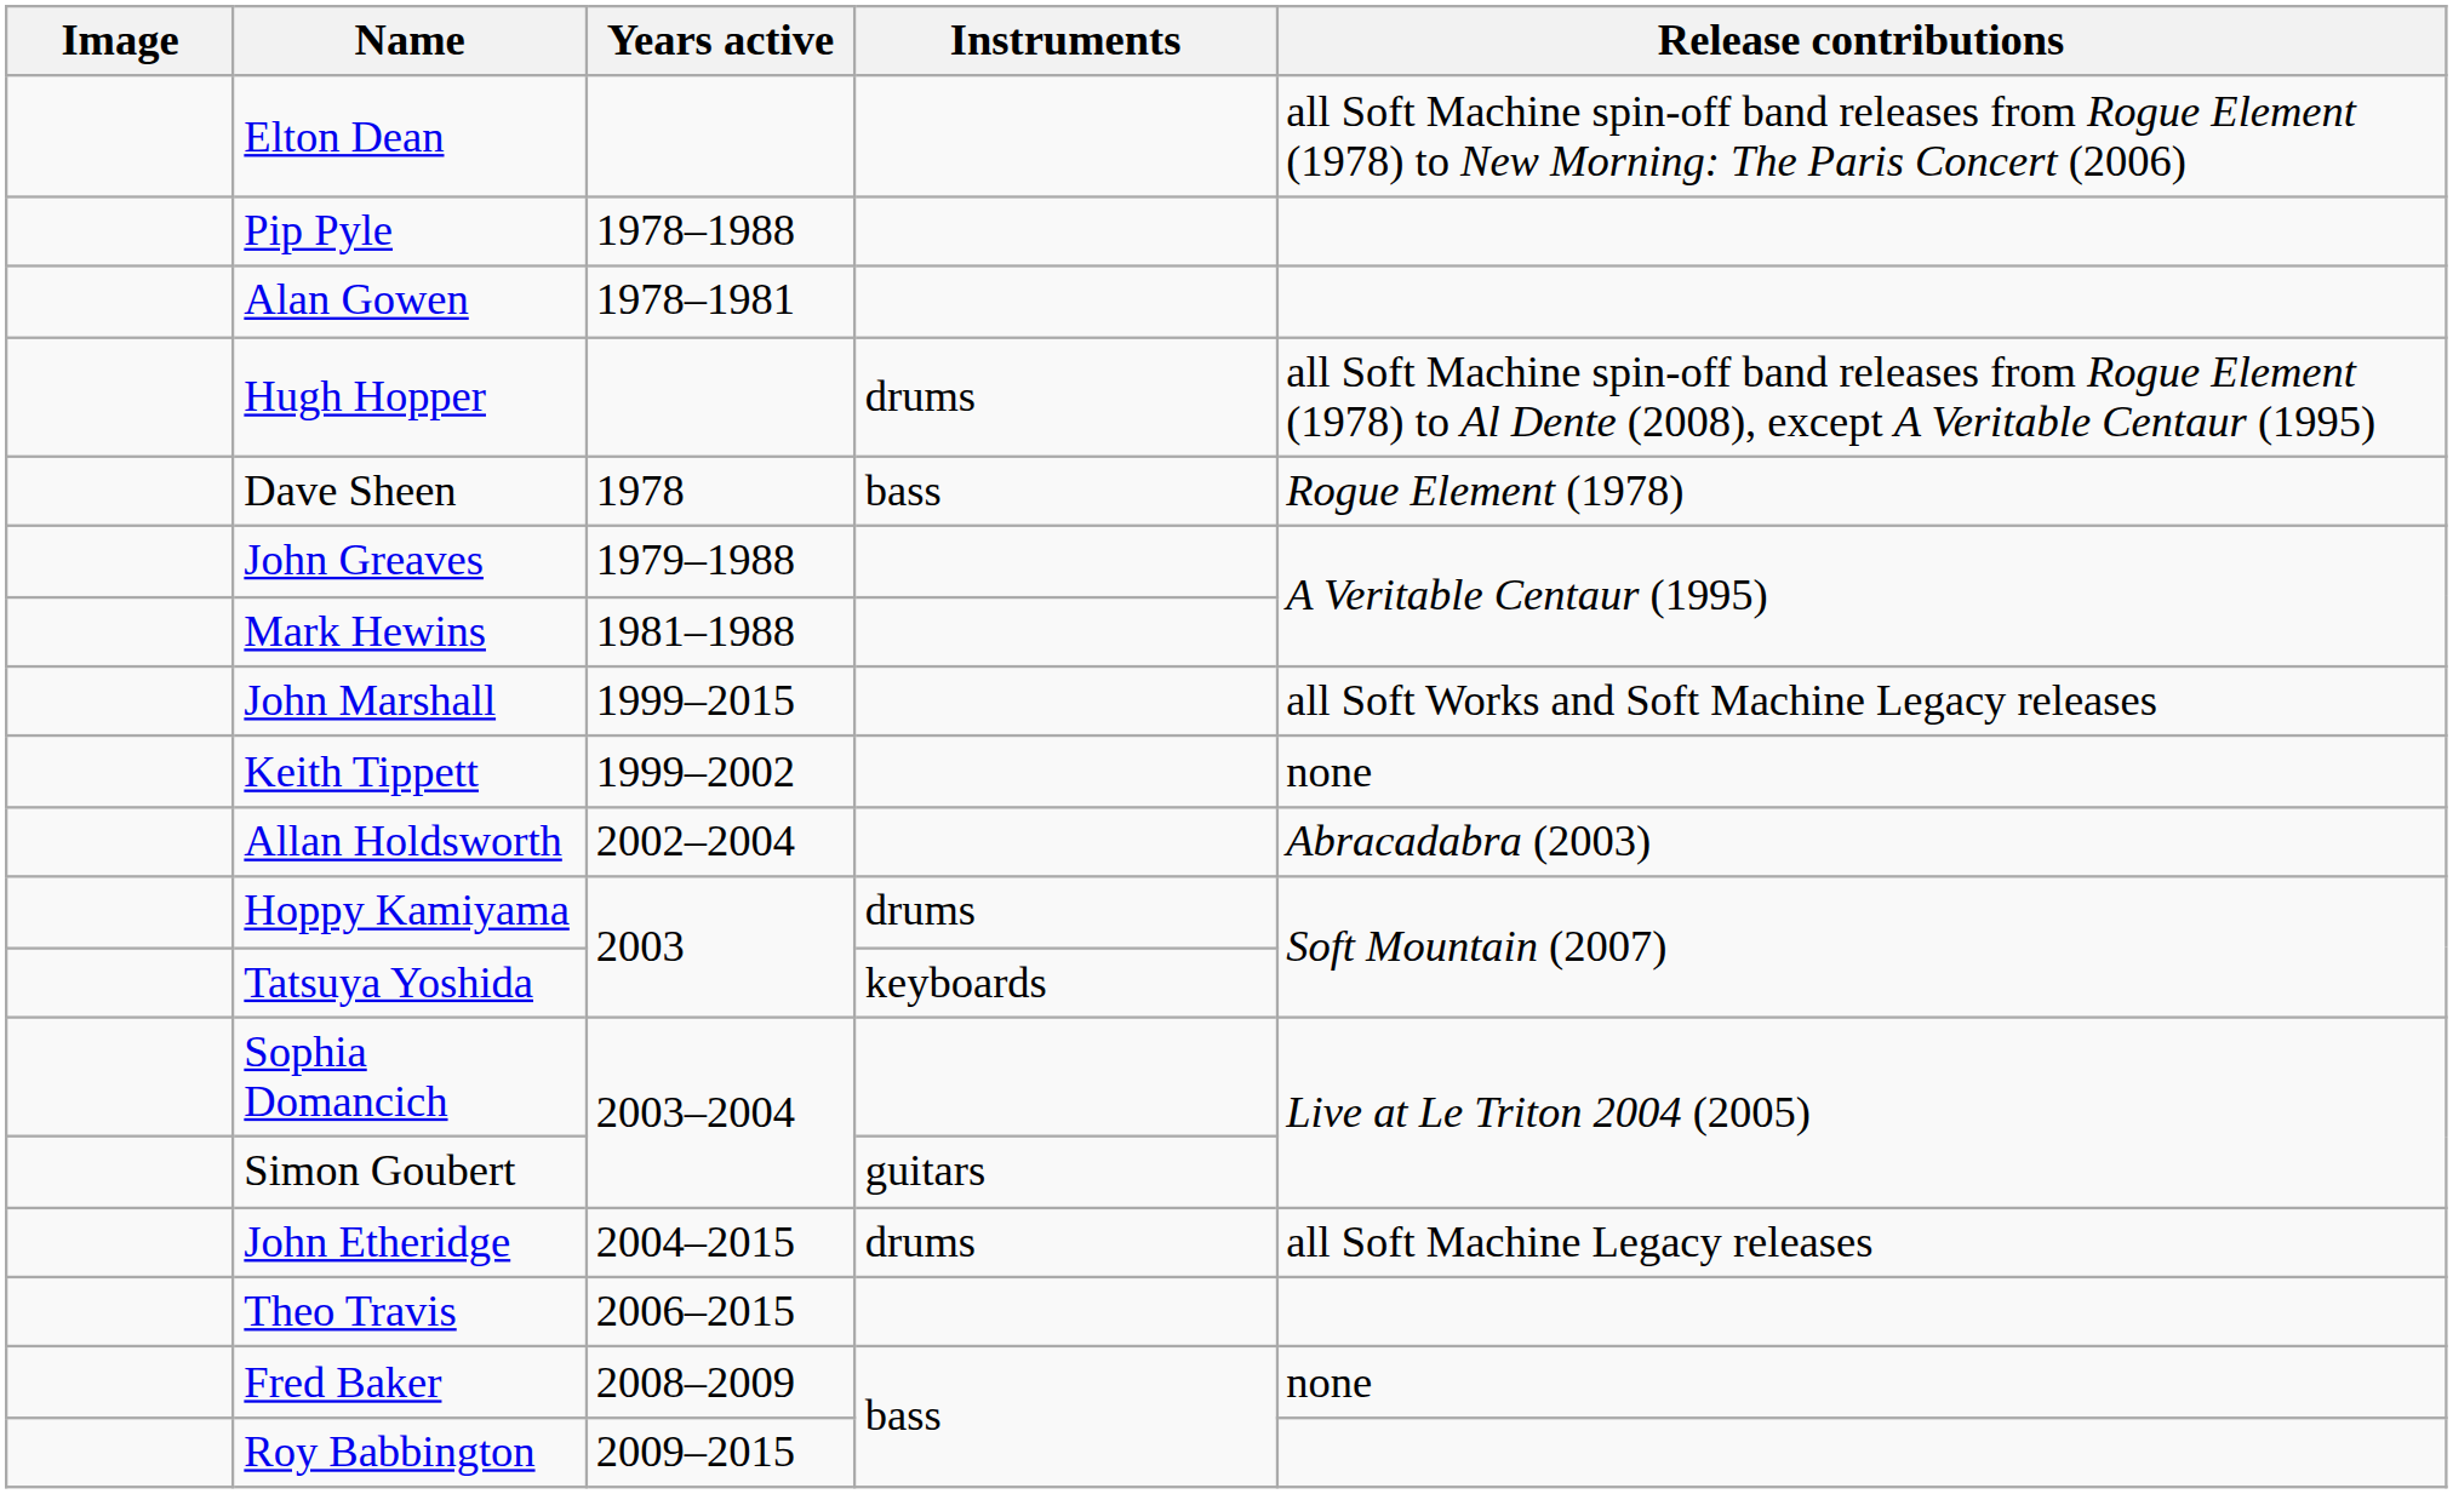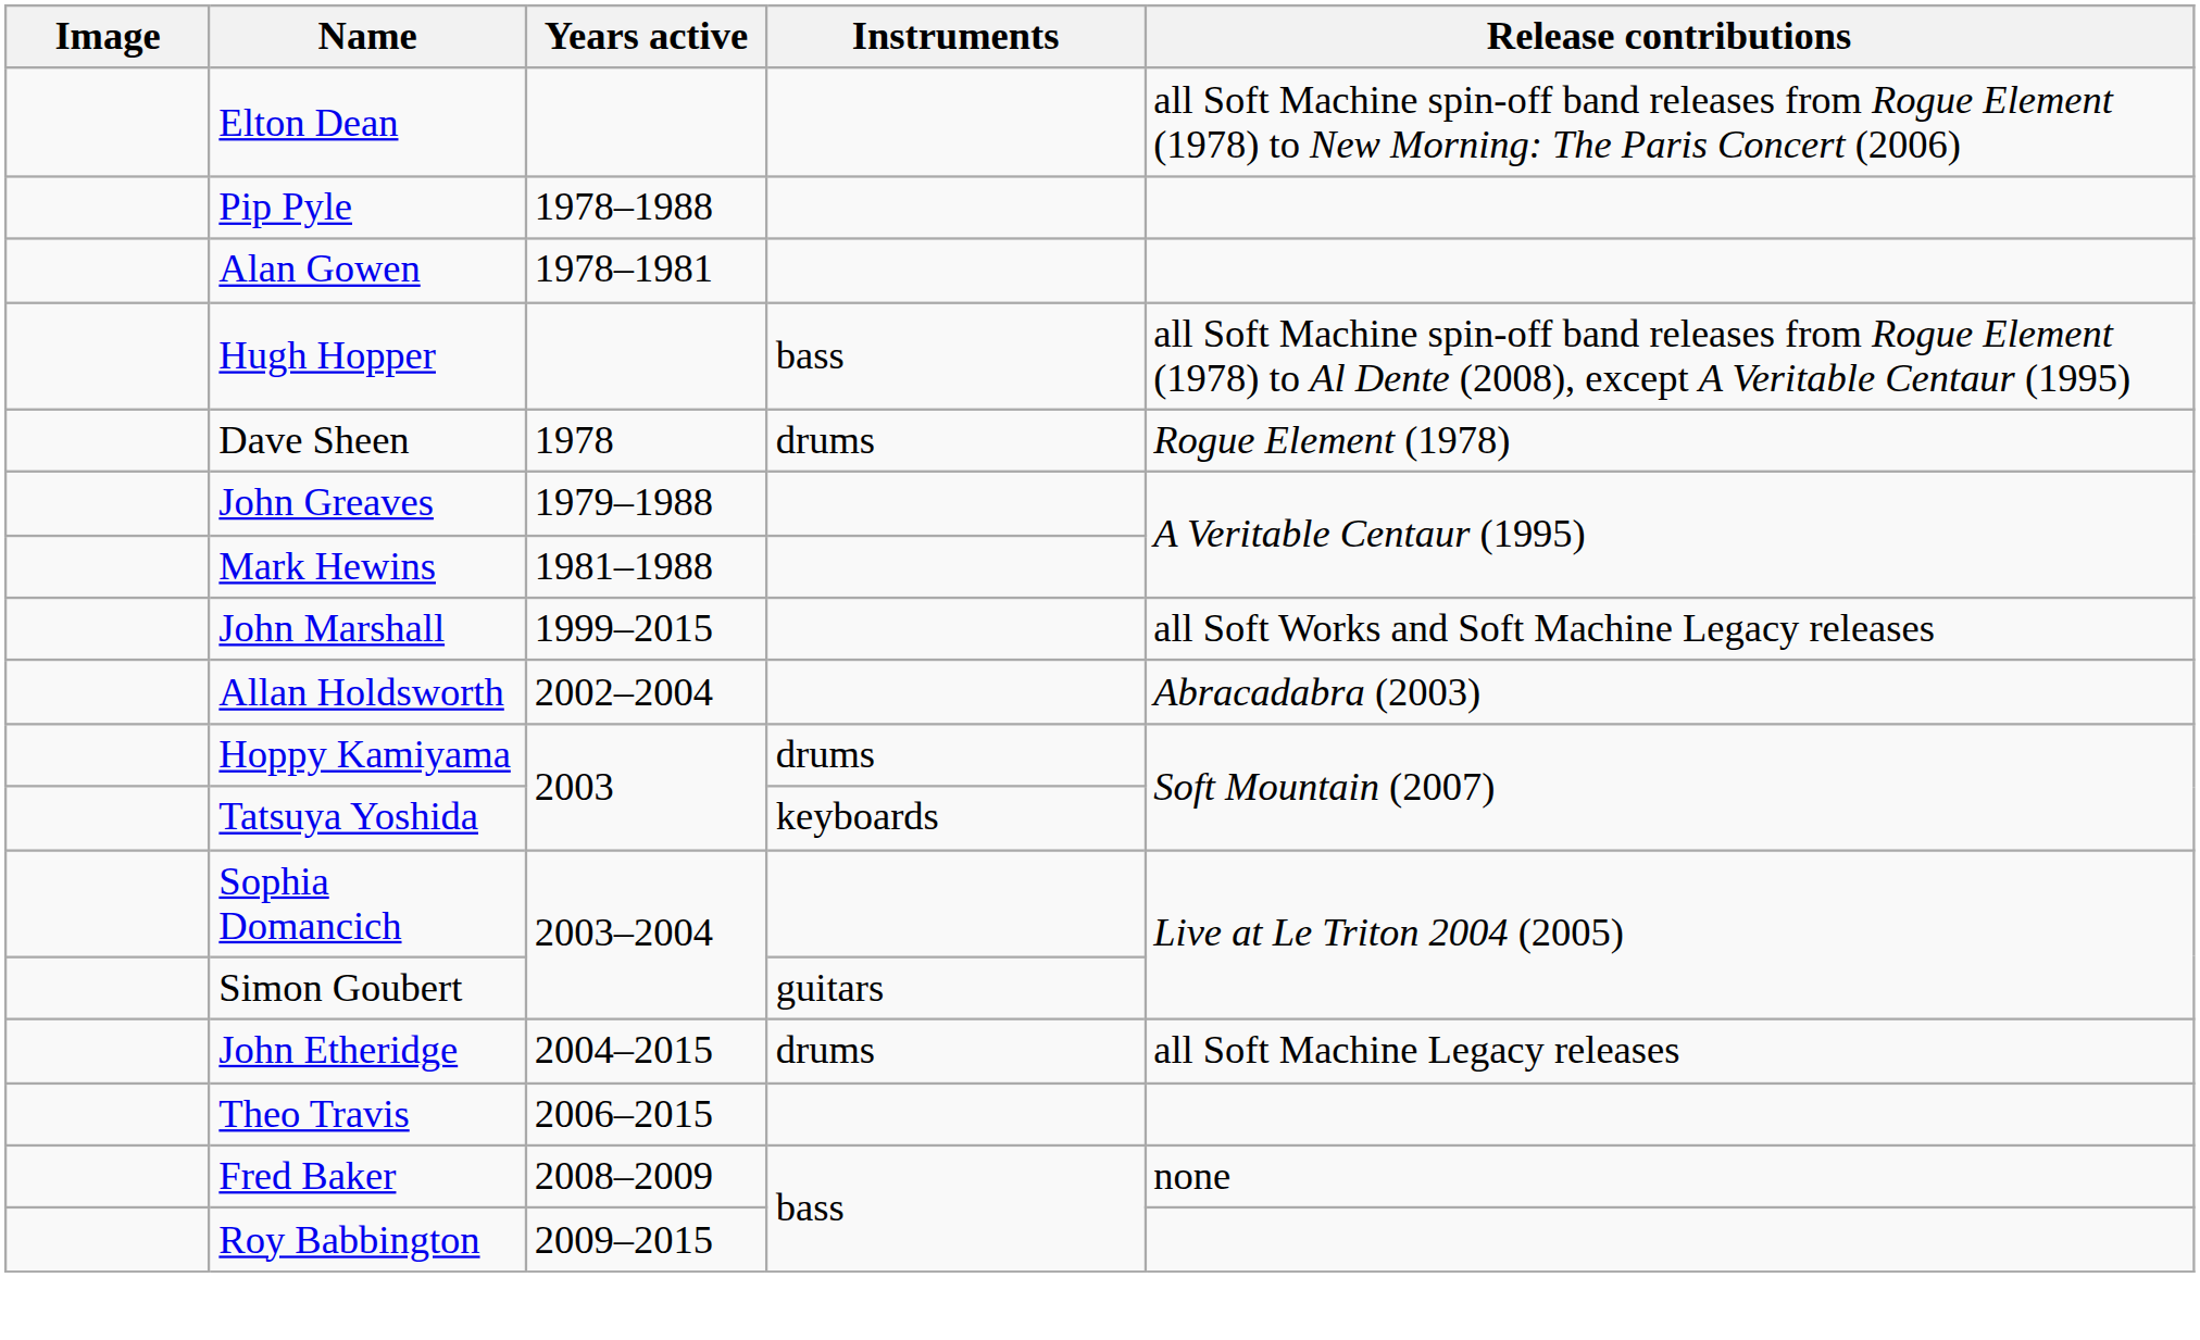Hugh Hopper | Instruments: drums -> bass
Dave Sheen | Instruments: bass -> drums
- row: Keith Tippett | 1999–2002 | none
